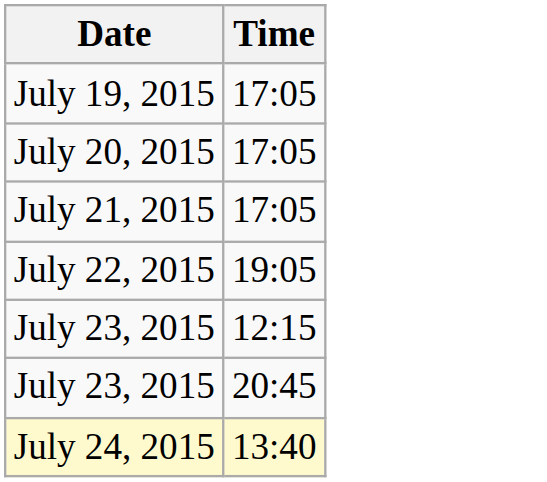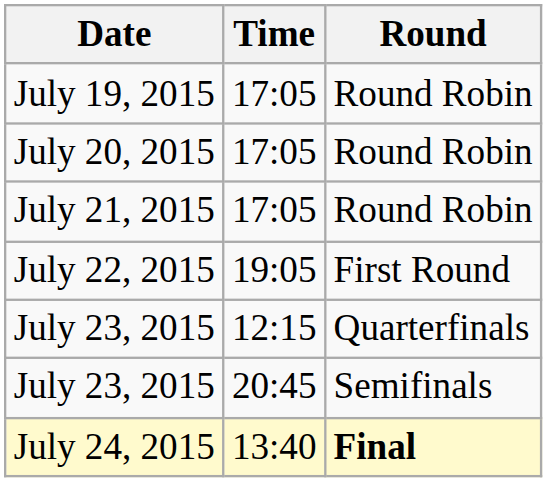+ column: Round | Round Robin | Round Robin | Round Robin | First Round | Quarterfinals | Semifinals | Final
